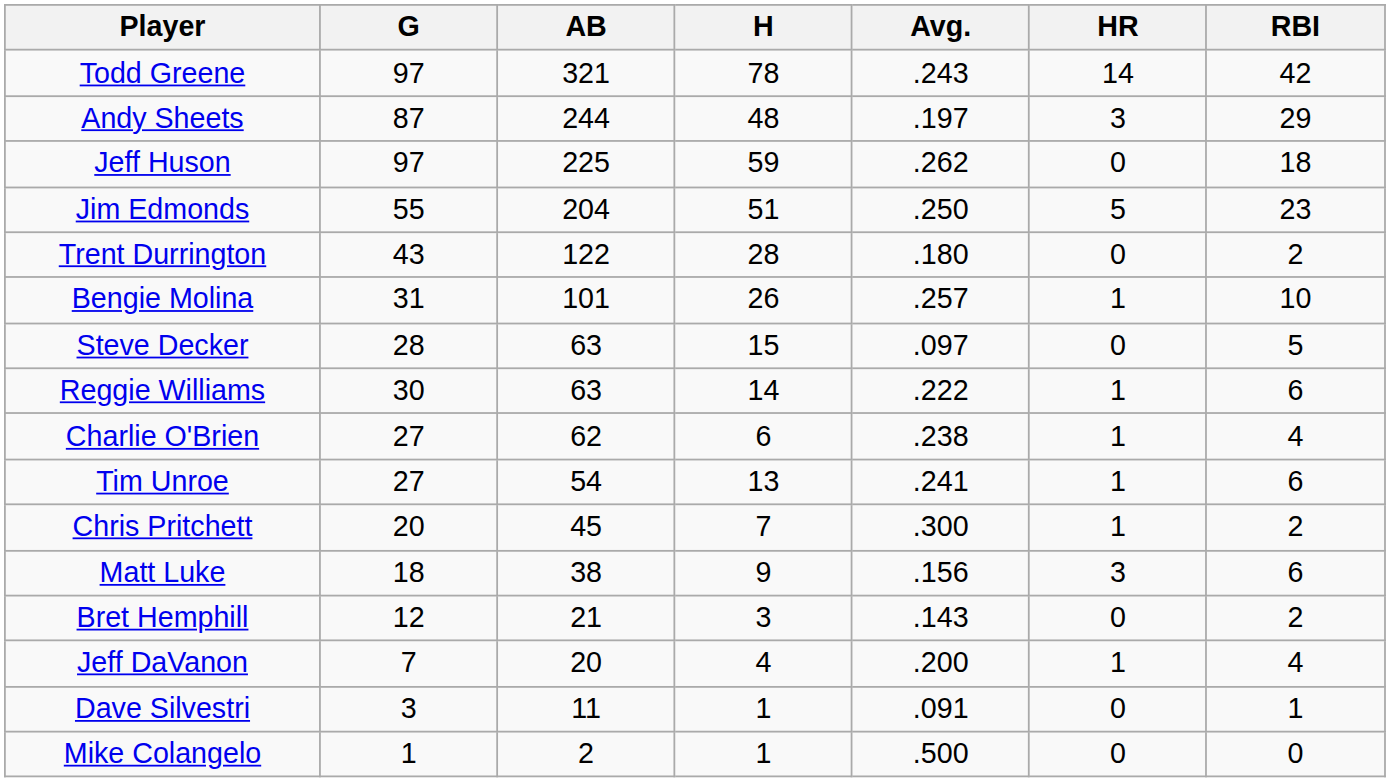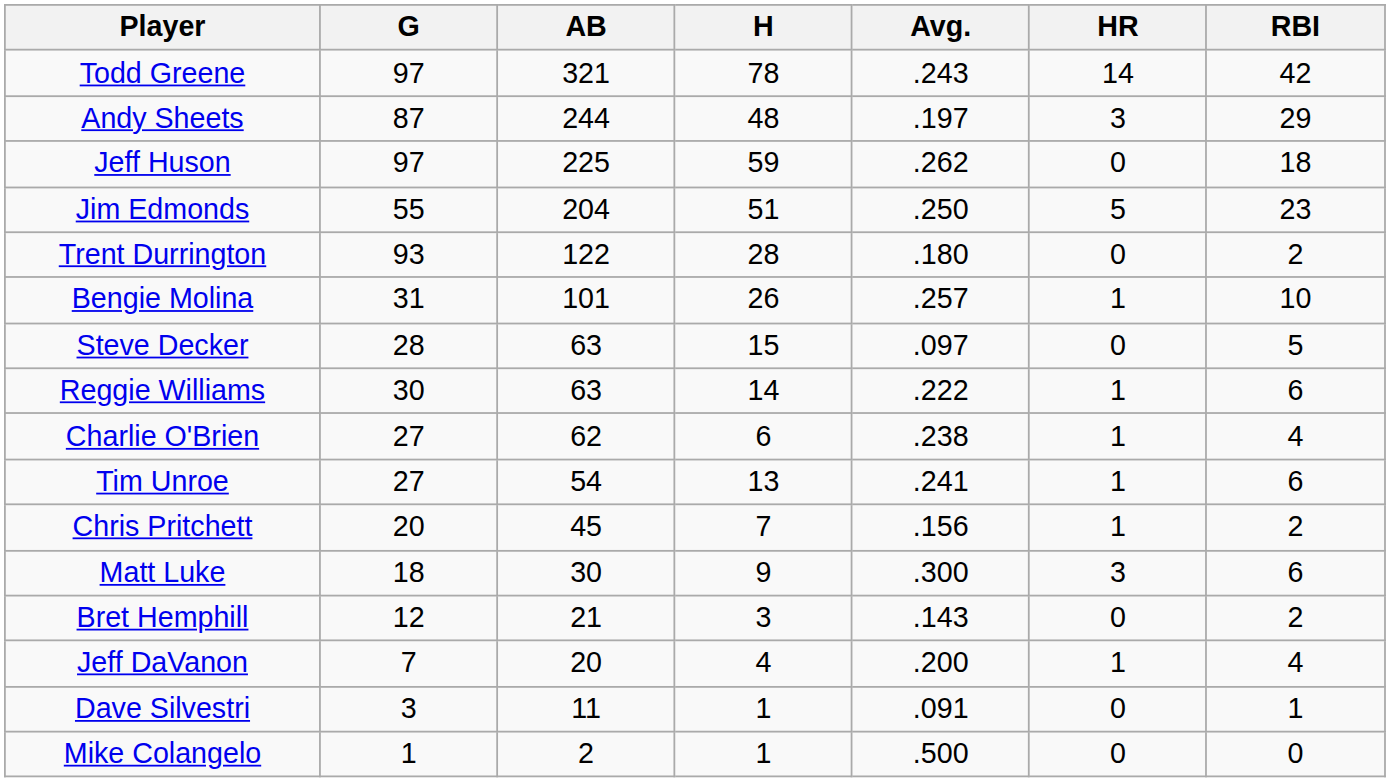Trent Durrington | G: 43 -> 93
Chris Pritchett | Avg.: .300 -> .156
Matt Luke | AB: 38 -> 30
Matt Luke | Avg.: .156 -> .300
